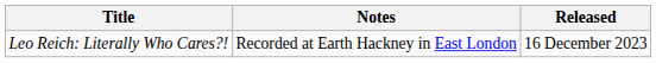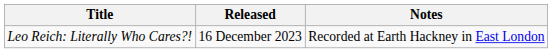columns swapped: Released <-> Notes
